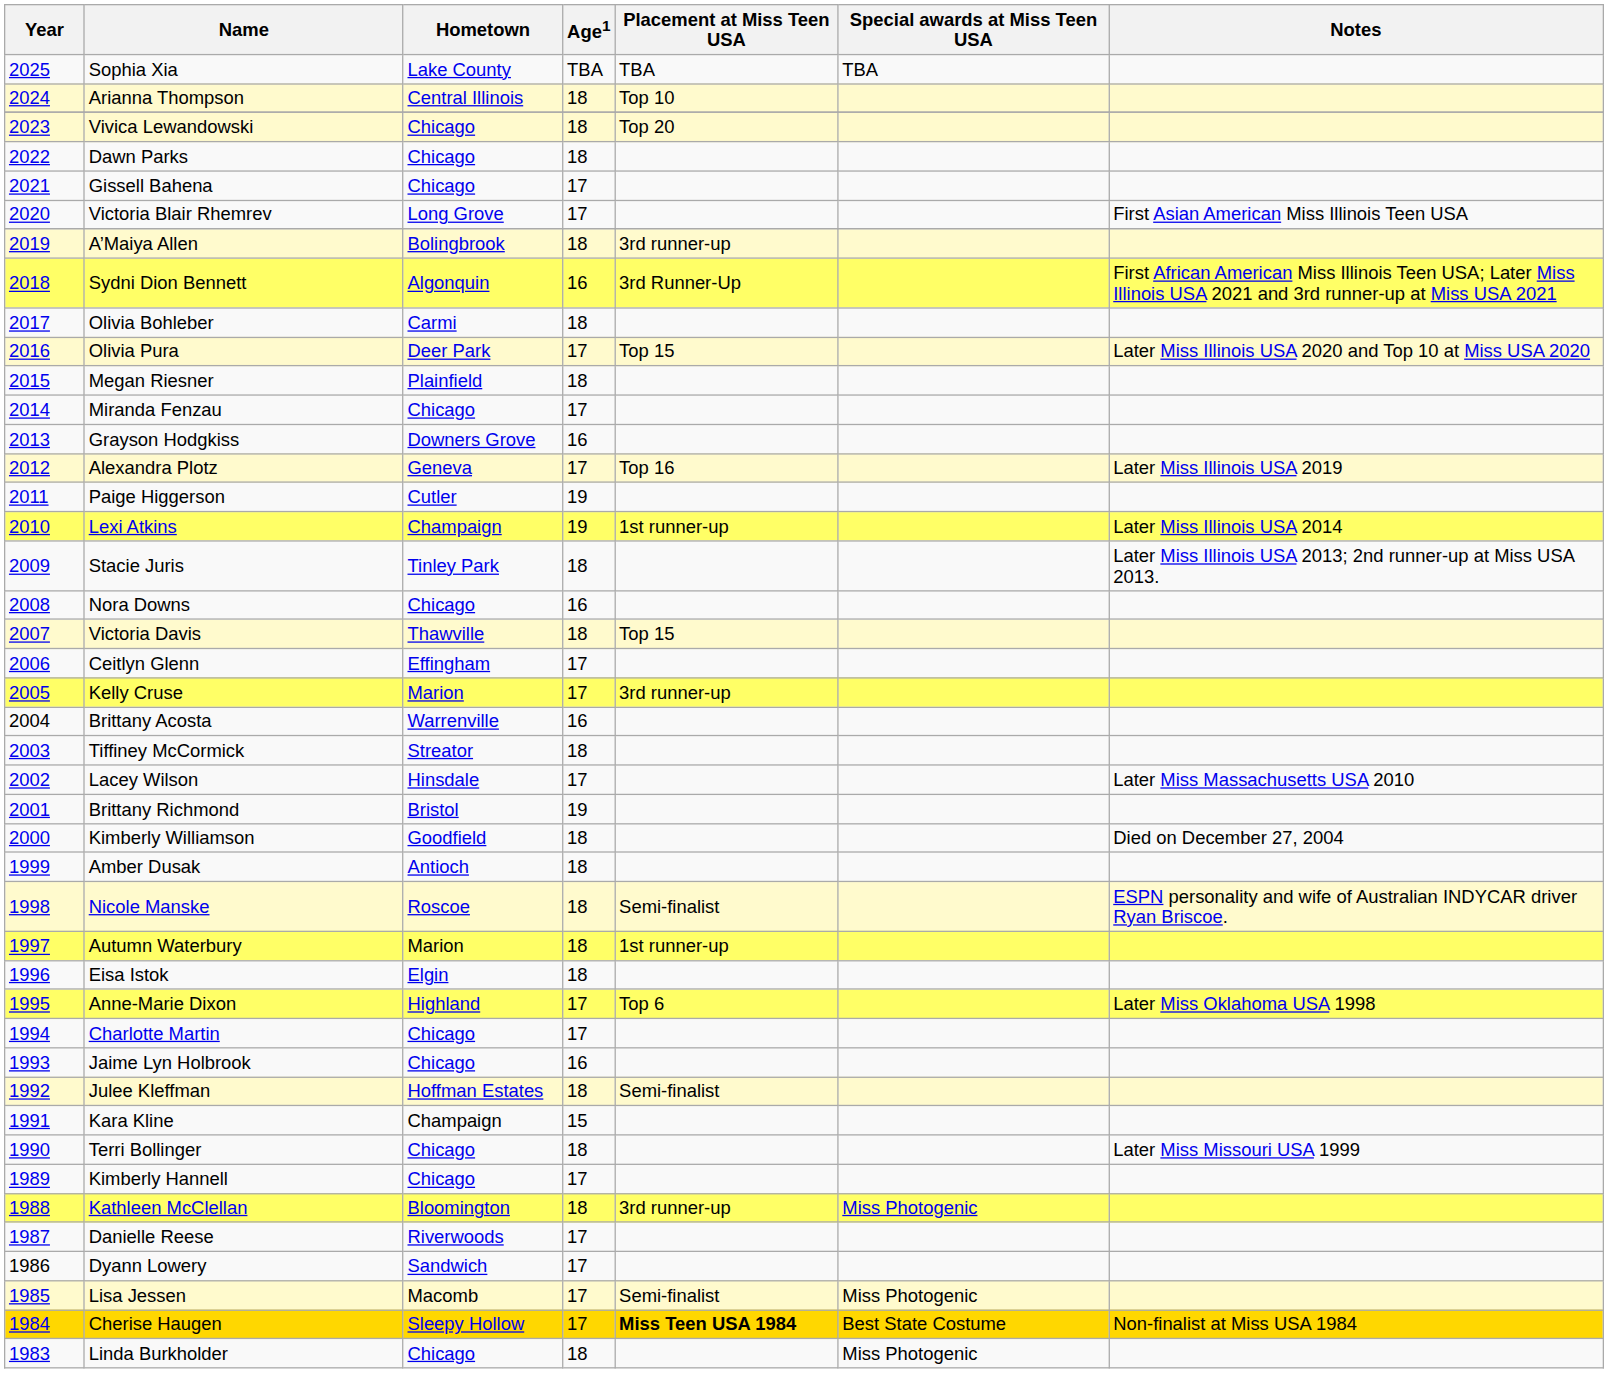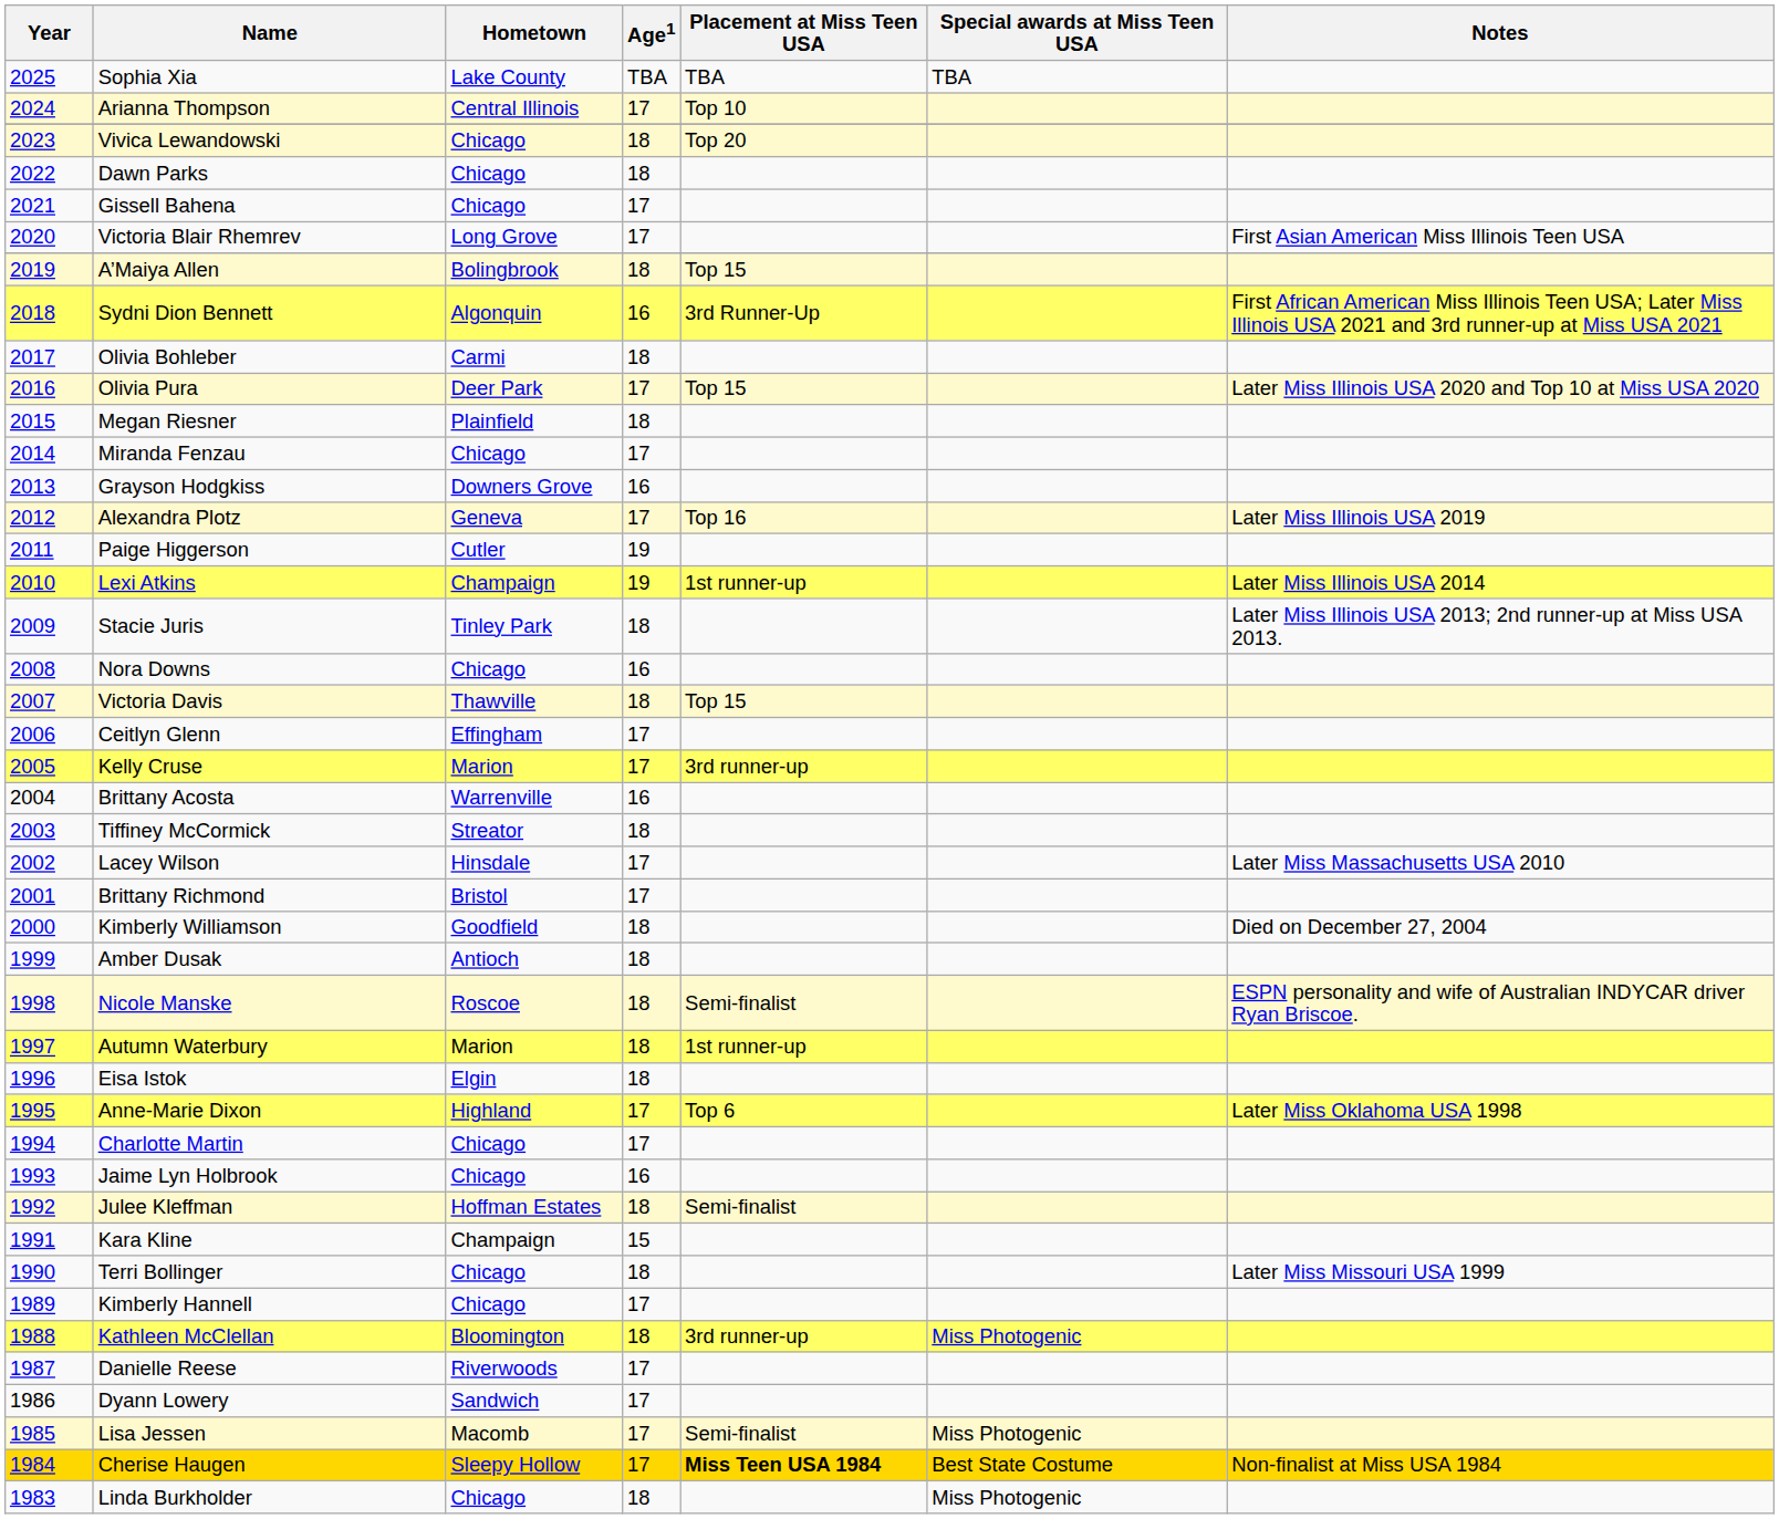Arianna Thompson | Age1: 18 -> 17
A’Maiya Allen | Placement at Miss Teen USA: 3rd runner-up -> Top 15
Brittany Richmond | Age1: 19 -> 17
